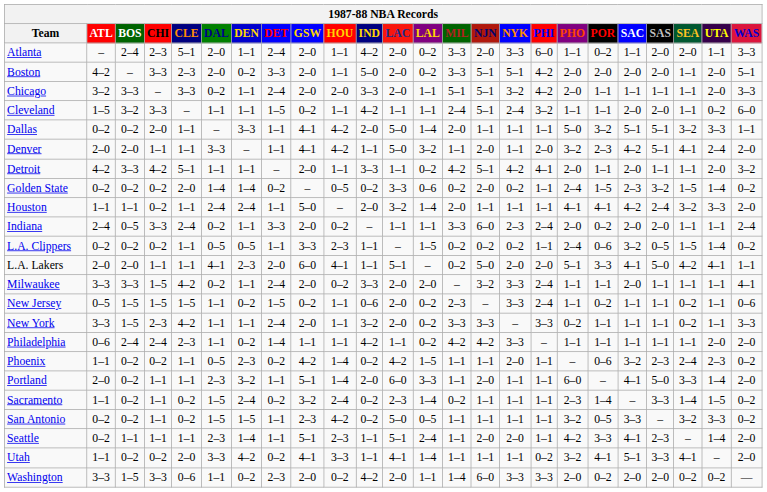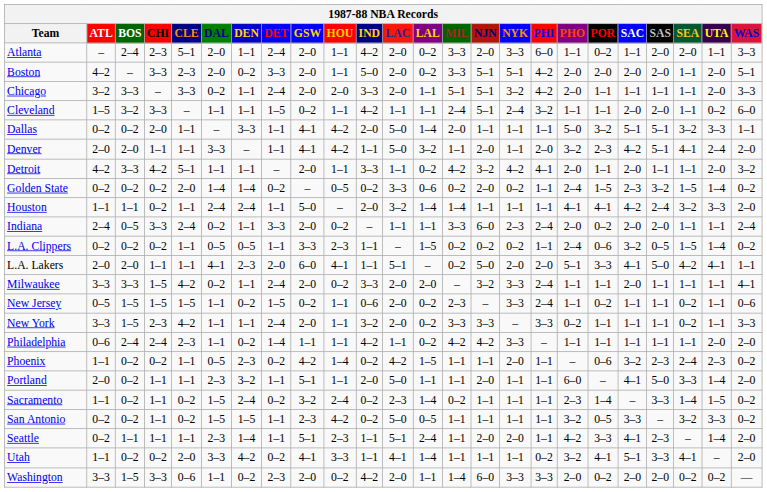Detroit | NJN: 5–1 -> 3–2
Houston | MIL: 2–0 -> 1–4
Portland | HOU: 1–4 -> 1–1
Portland | LAC: 6–0 -> 5–0
Portland | LAL: 3–3 -> 1–1
